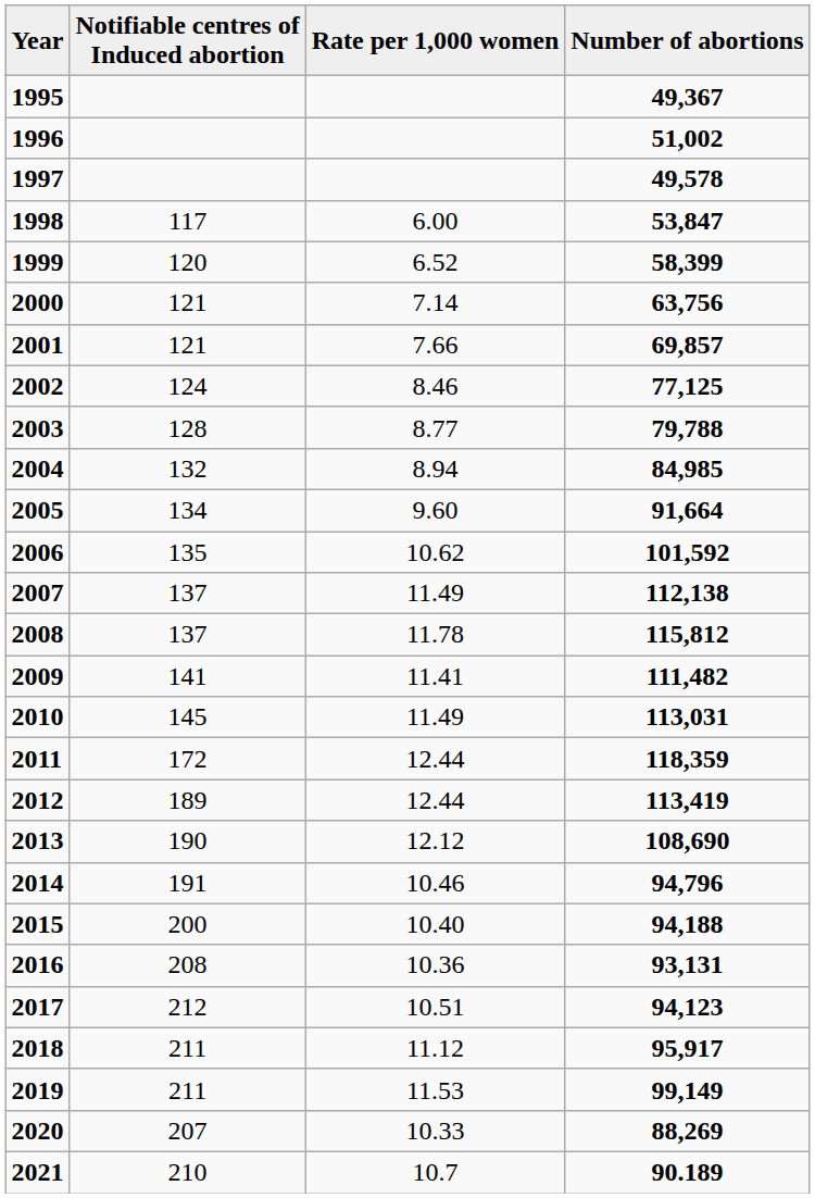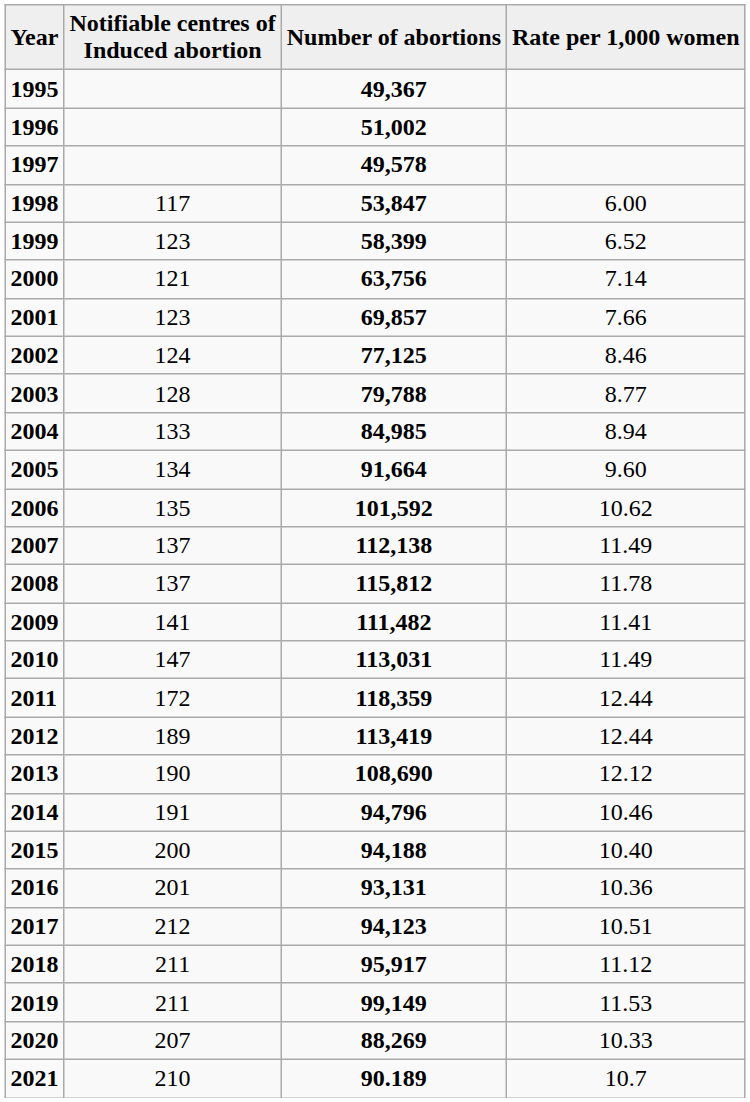columns swapped: Number of abortions <-> Rate per 1,000 women
1999 | Notifiable centres of Induced abortion: 120 -> 123
2001 | Notifiable centres of Induced abortion: 121 -> 123
2004 | Notifiable centres of Induced abortion: 132 -> 133
2010 | Notifiable centres of Induced abortion: 145 -> 147
2016 | Notifiable centres of Induced abortion: 208 -> 201
